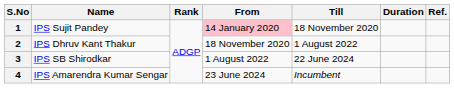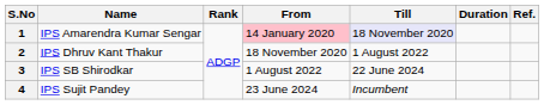1 | Name: IPS Sujit Pandey -> IPS Amarendra Kumar Sengar
1 | Till: no background -> lavender background
4 | Name: IPS Amarendra Kumar Sengar -> IPS Sujit Pandey
